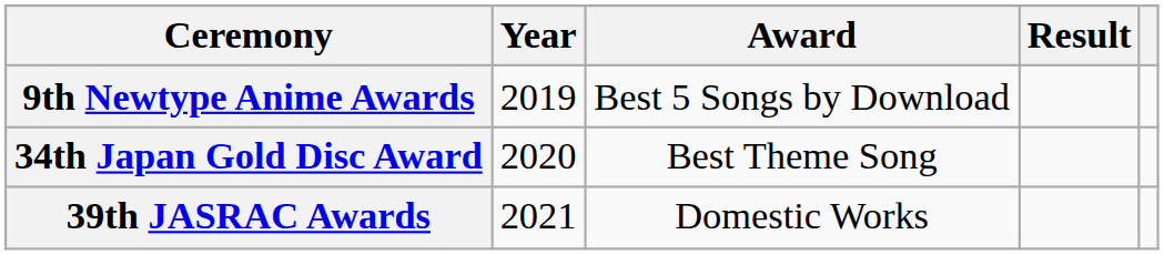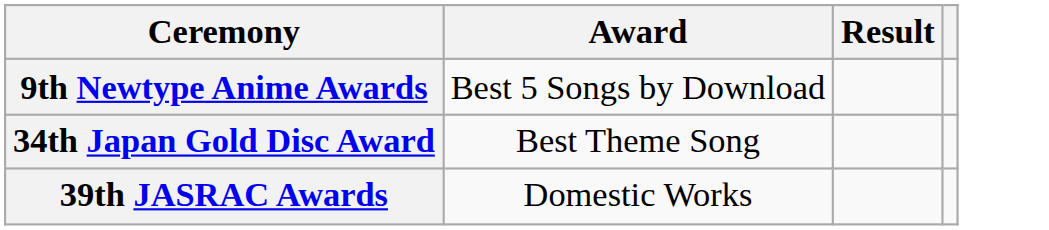- column: Year | 2019 | 2020 | 2021
